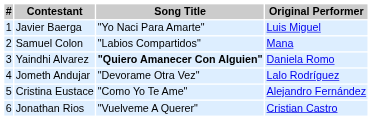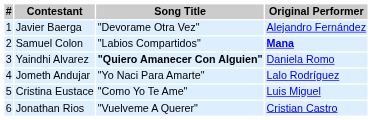Javier Baerga | Song Title: "Yo Naci Para Amarte" -> "Devorame Otra Vez"
Javier Baerga | Original Performer: Luis Miguel -> Alejandro Fernández
Samuel Colon | Original Performer: normal -> bold
Jometh Andujar | Song Title: "Devorame Otra Vez" -> "Yo Naci Para Amarte"
Cristina Eustace | Original Performer: Alejandro Fernández -> Luis Miguel
